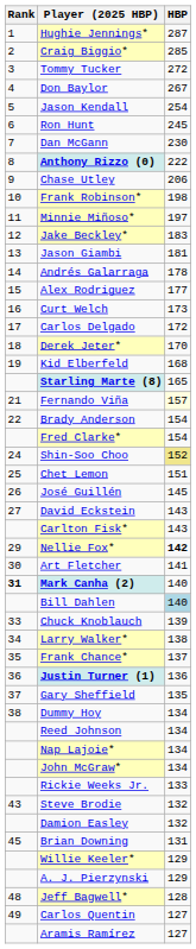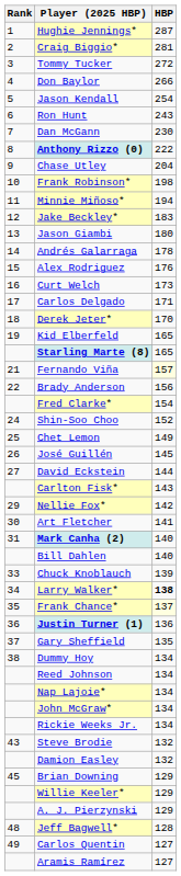Craig Biggio* | HBP: 285 -> 281
Don Baylor | HBP: 267 -> 266
Ron Hunt | HBP: 245 -> 243
Chase Utley | HBP: 206 -> 204
Minnie Miñoso* | HBP: 197 -> 194
Jason Giambi | HBP: 181 -> 180
Alex Rodriguez | HBP: 177 -> 176
Carlos Delgado | HBP: 172 -> 171
Kid Elberfeld | HBP: 168 -> 165
Brady Anderson | HBP: 154 -> 156
Shin-Soo Choo | HBP: khaki background -> no background
Chet Lemon | HBP: 151 -> 149
David Eckstein | HBP: 143 -> 144
Nellie Fox* | HBP: bold -> normal
Mark Canha (2) | Rank: bold -> normal
Bill Dahlen | HBP: lightblue background -> no background
Larry Walker* | HBP: normal -> bold
Frank Chance* | HBP: no background -> lightyellow background
Rickie Weeks Jr. | HBP: 133 -> 134
Brian Downing | HBP: 131 -> 129
